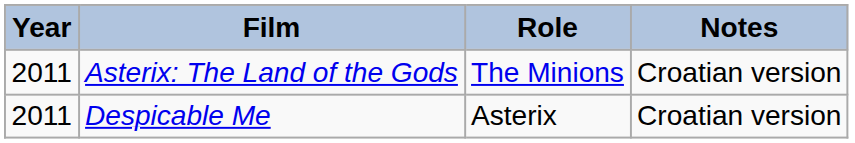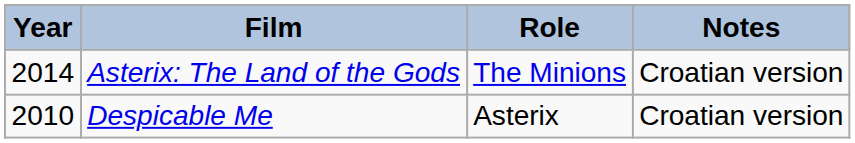Asterix: The Land of the Gods | Year: 2011 -> 2014
Despicable Me | Year: 2011 -> 2010
